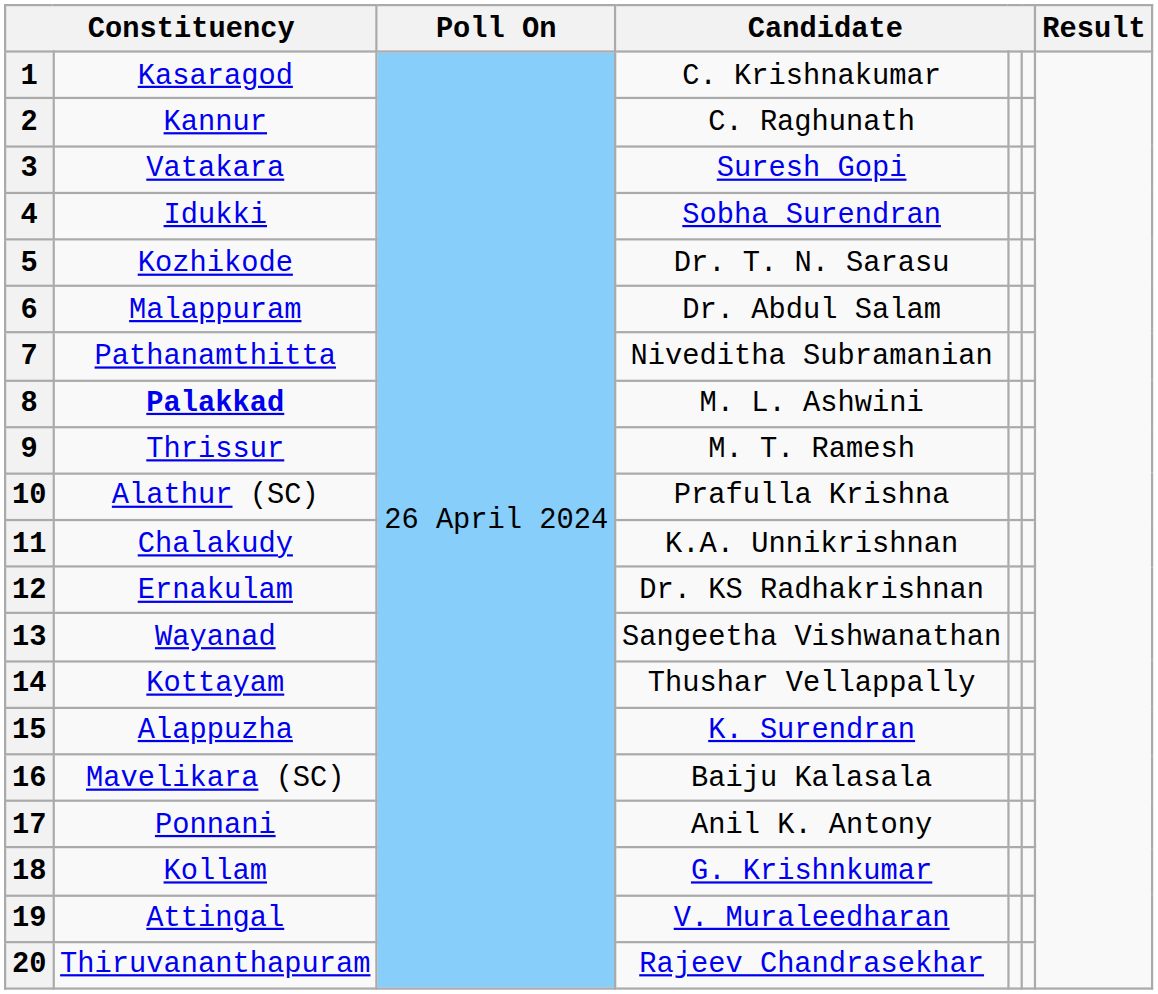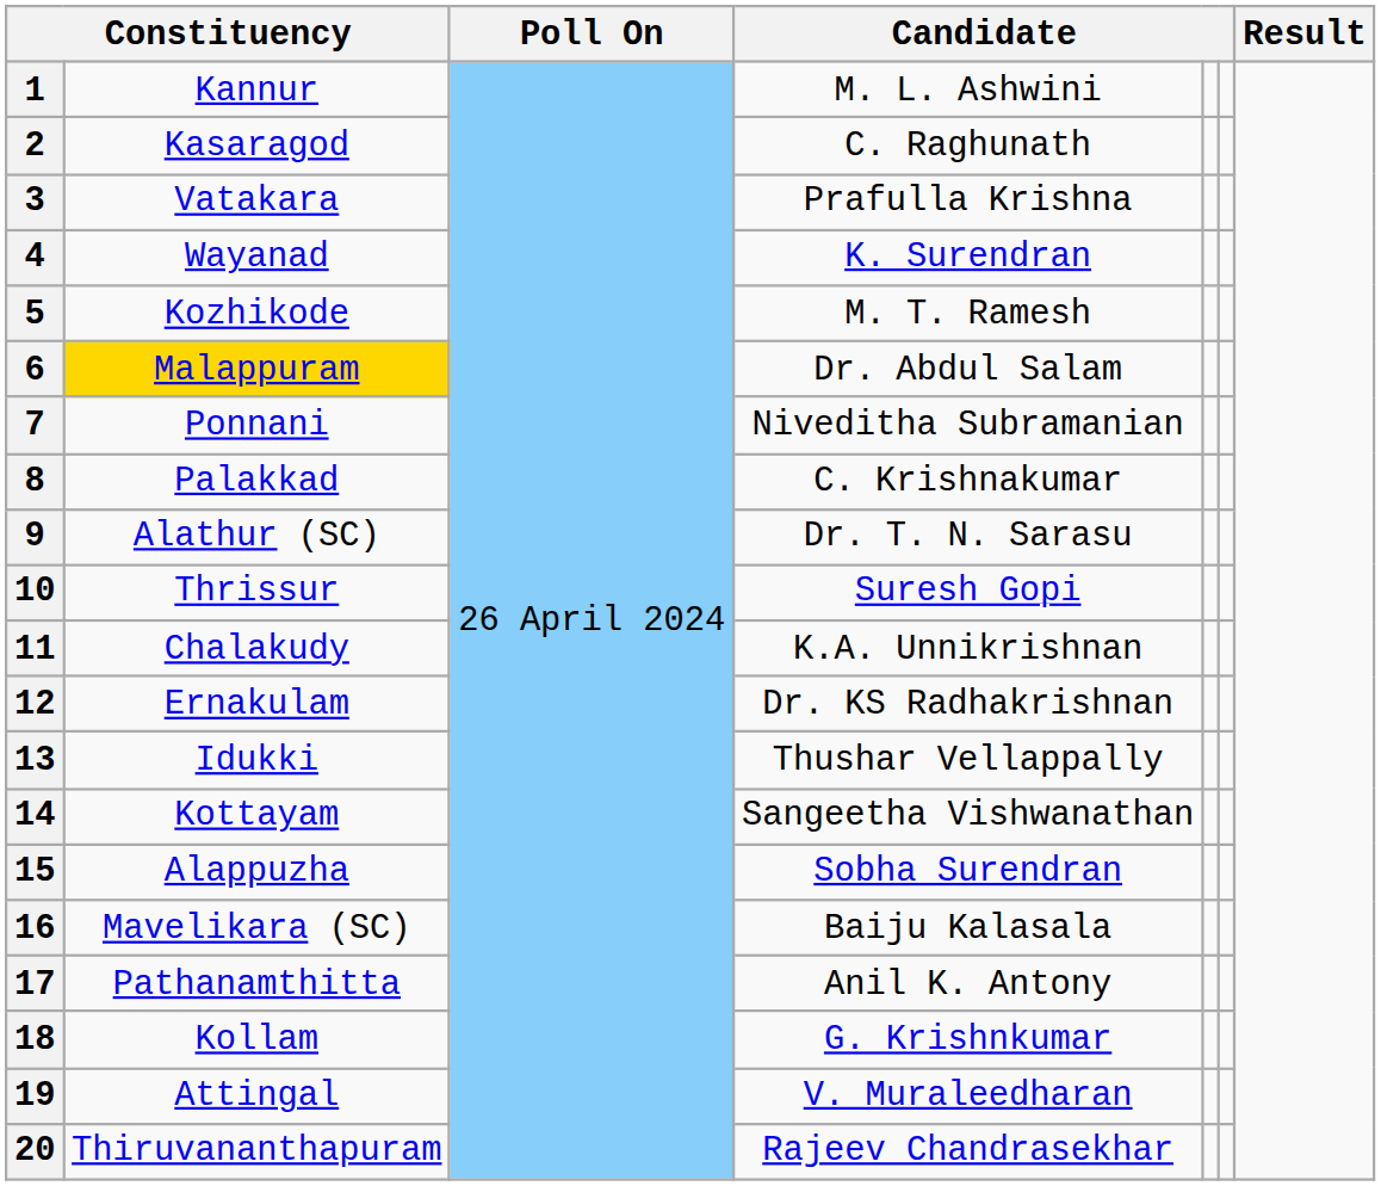1 | column 2: Kasaragod -> Kannur
1 | column 4: C. Krishnakumar -> M. L. Ashwini
2 | column 2: Kannur -> Kasaragod
3 | column 4: Suresh Gopi -> Prafulla Krishna
4 | column 2: Idukki -> Wayanad
4 | column 4: Sobha Surendran -> K. Surendran
5 | column 4: Dr. T. N. Sarasu -> M. T. Ramesh
6 | column 2: no background -> gold background
7 | column 2: Pathanamthitta -> Ponnani
8 | column 2: bold -> normal
8 | column 4: M. L. Ashwini -> C. Krishnakumar
9 | column 2: Thrissur -> Alathur (SC)
9 | column 4: M. T. Ramesh -> Dr. T. N. Sarasu
10 | column 2: Alathur (SC) -> Thrissur
10 | column 4: Prafulla Krishna -> Suresh Gopi
13 | column 2: Wayanad -> Idukki
13 | column 4: Sangeetha Vishwanathan -> Thushar Vellappally
14 | column 4: Thushar Vellappally -> Sangeetha Vishwanathan
15 | column 4: K. Surendran -> Sobha Surendran
17 | column 2: Ponnani -> Pathanamthitta
